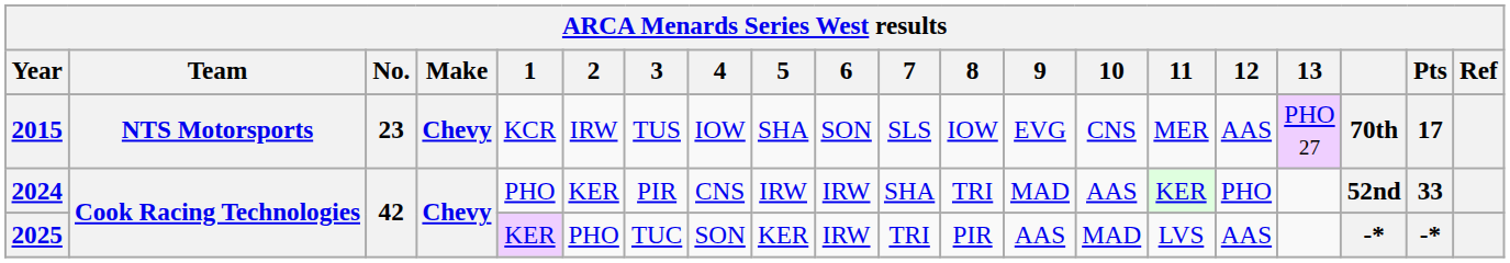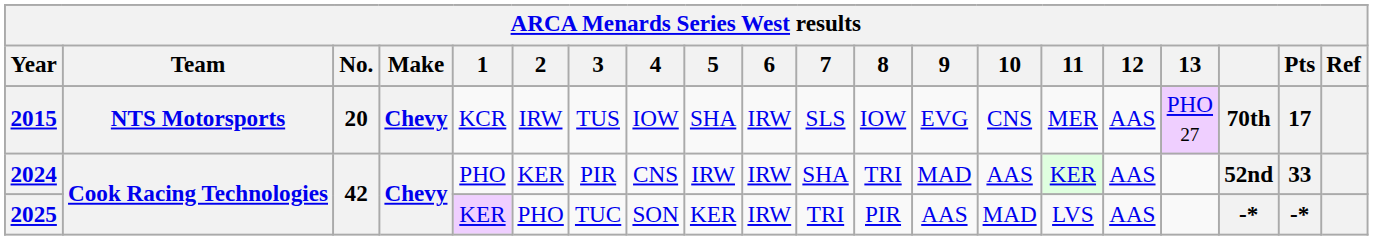2015 | No.: 23 -> 20
2015 | 6: SON -> IRW
2024 | 12: PHO -> AAS
